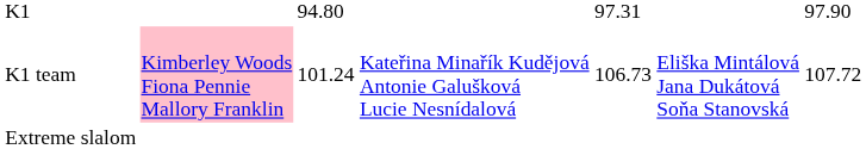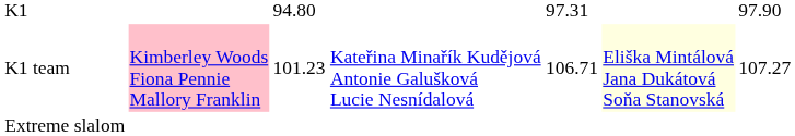K1 team | column 3: 101.24 -> 101.23
K1 team | column 5: 106.73 -> 106.71
K1 team | column 6: no background -> lightyellow background
K1 team | column 7: 107.72 -> 107.27
